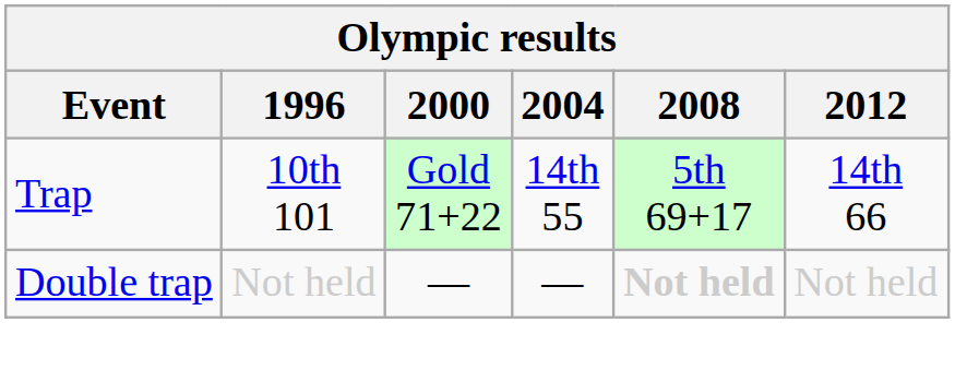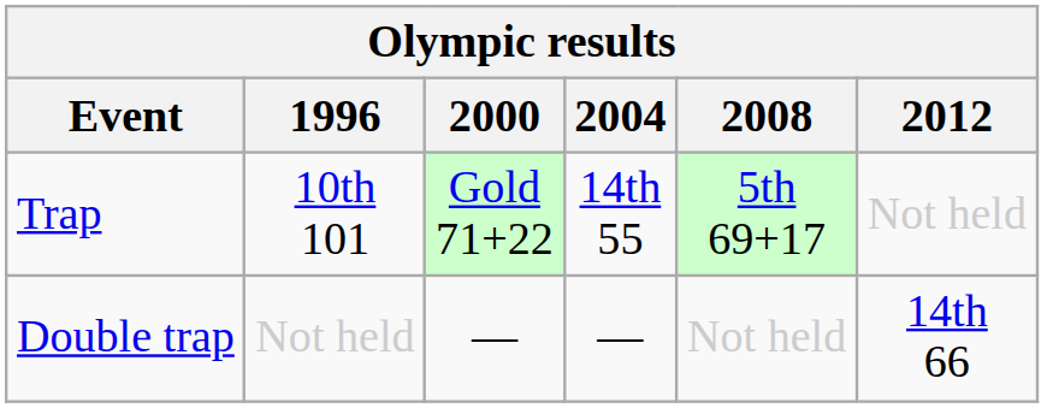Trap | 2012: 14th 66 -> Not held
Double trap | 2008: bold -> normal
Double trap | 2012: Not held -> 14th 66
